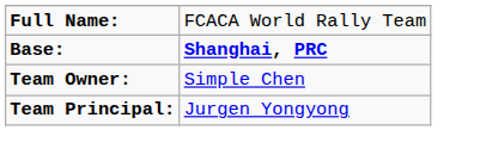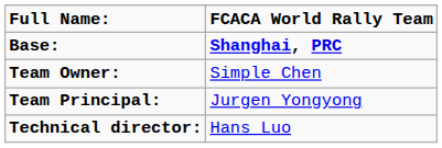Full Name: | column 2: normal -> bold
+ row: Technical director: | Hans Luo
